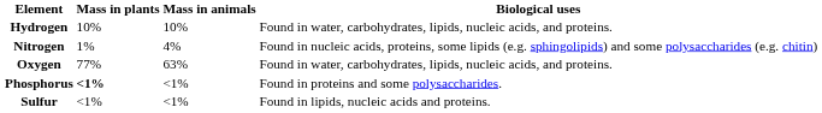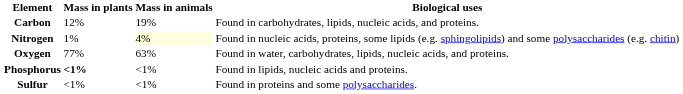+ row: Carbon | 12% | 19% | Found in carbohydrates, lipids, nucleic acids, and proteins.
- row: Hydrogen | 10% | 10% | Found in water, carbohydrates, lipids, nucleic acids, and proteins.
Nitrogen | Mass in animals: no background -> lightyellow background
Phosphorus | Biological uses: Found in proteins and some polysaccharides. -> Found in lipids, nucleic acids and proteins.
Sulfur | Biological uses: Found in lipids, nucleic acids and proteins. -> Found in proteins and some polysaccharides.
